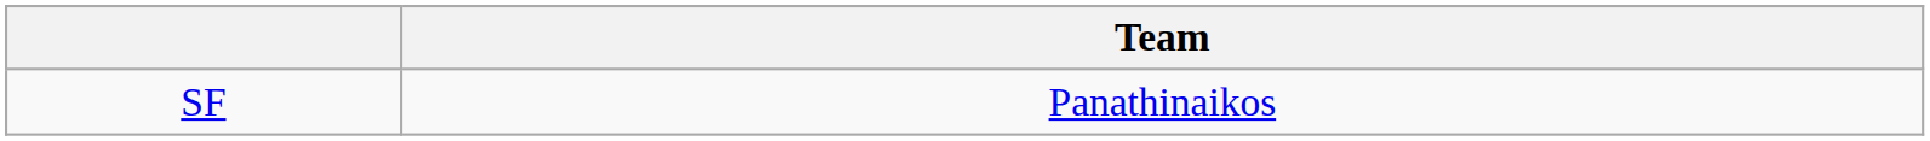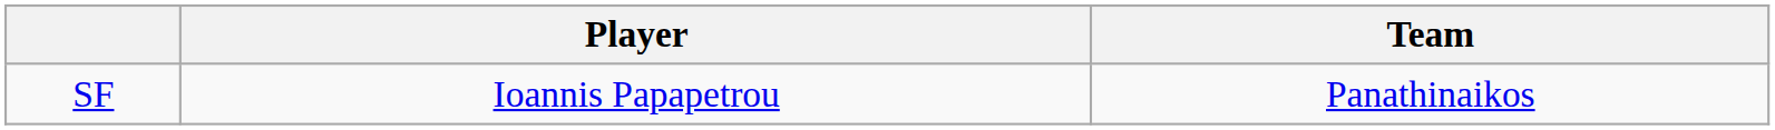+ column: Player | Ioannis Papapetrou
